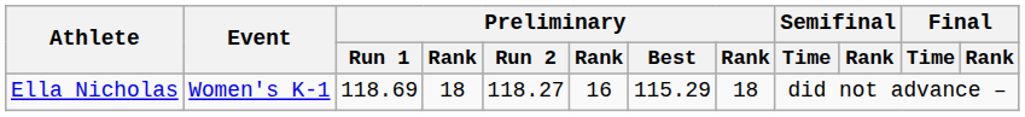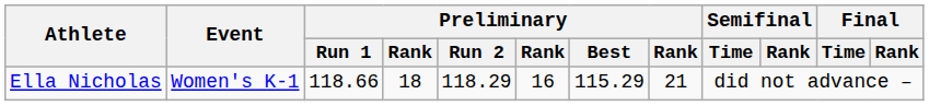Ella Nicholas | Preliminary / Run 1: 118.69 -> 118.66
Ella Nicholas | Preliminary / Run 2: 118.27 -> 118.29
Ella Nicholas | column 8: 18 -> 21
